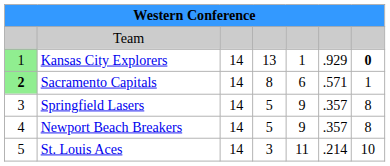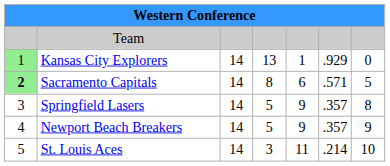Kansas City Explorers | column 7: bold -> normal
Sacramento Capitals | column 7: 1 -> 5
Newport Beach Breakers | column 7: 8 -> 9
